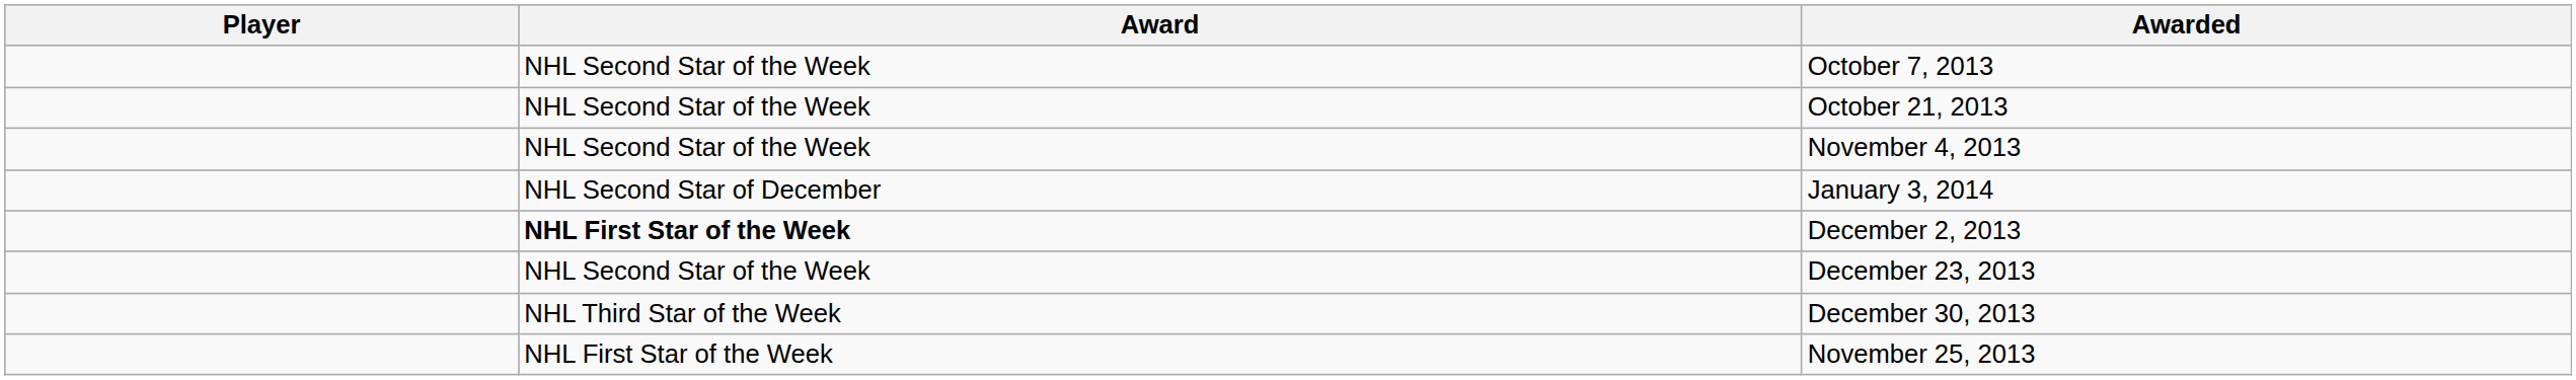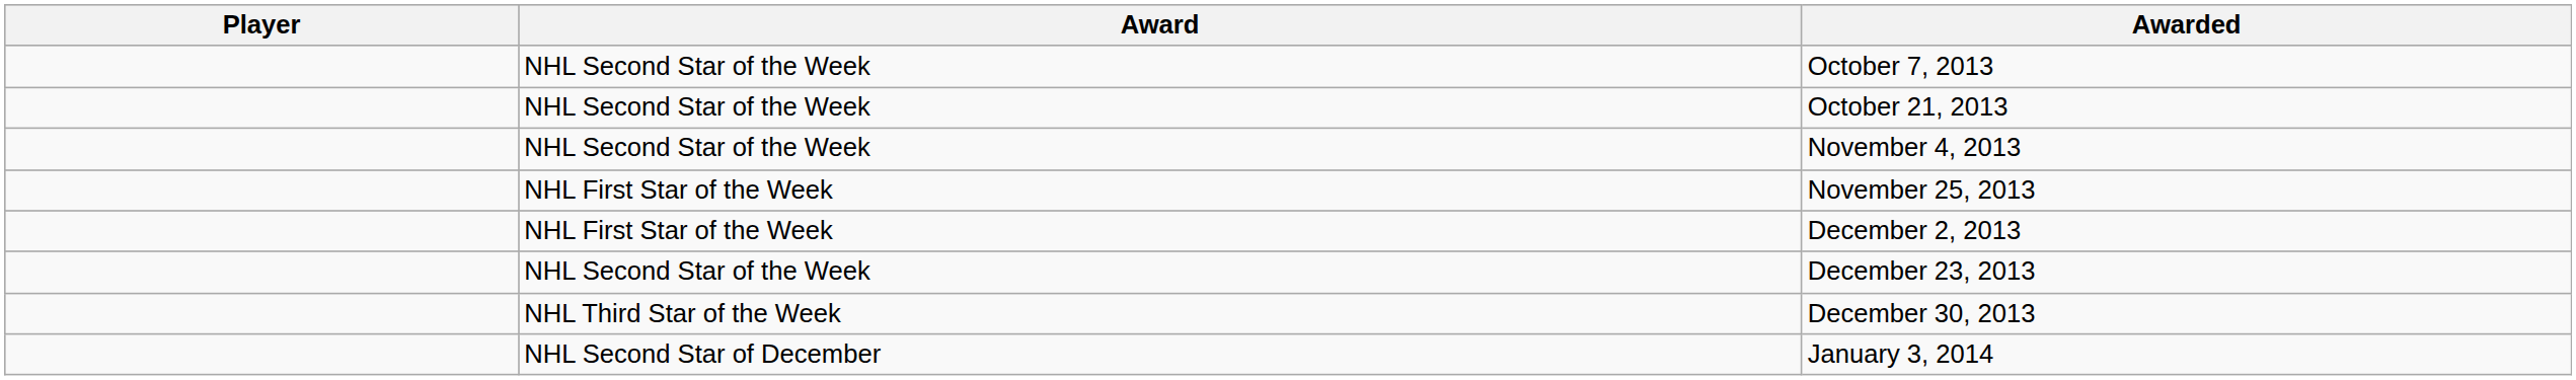rows swapped: November 25, 2013 <-> January 3, 2014
December 2, 2013 | Award: bold -> normal
